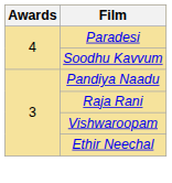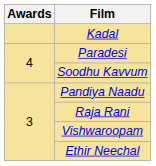+ row: Kadal
